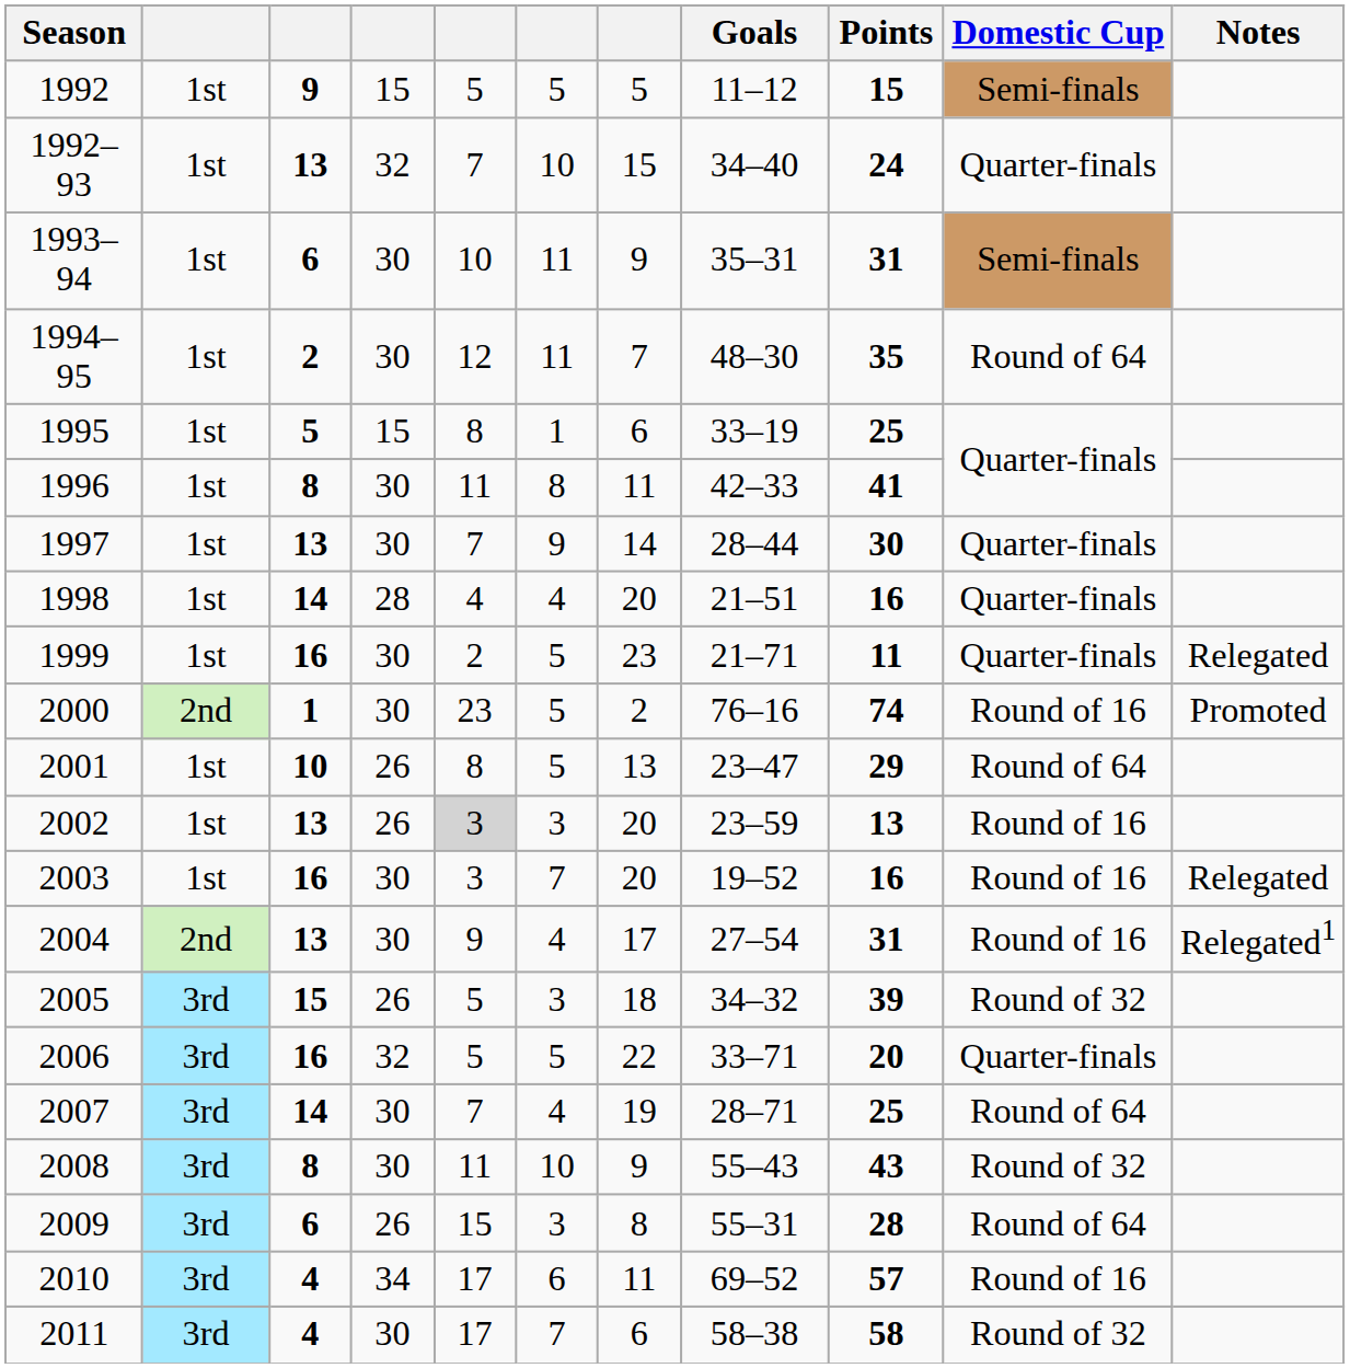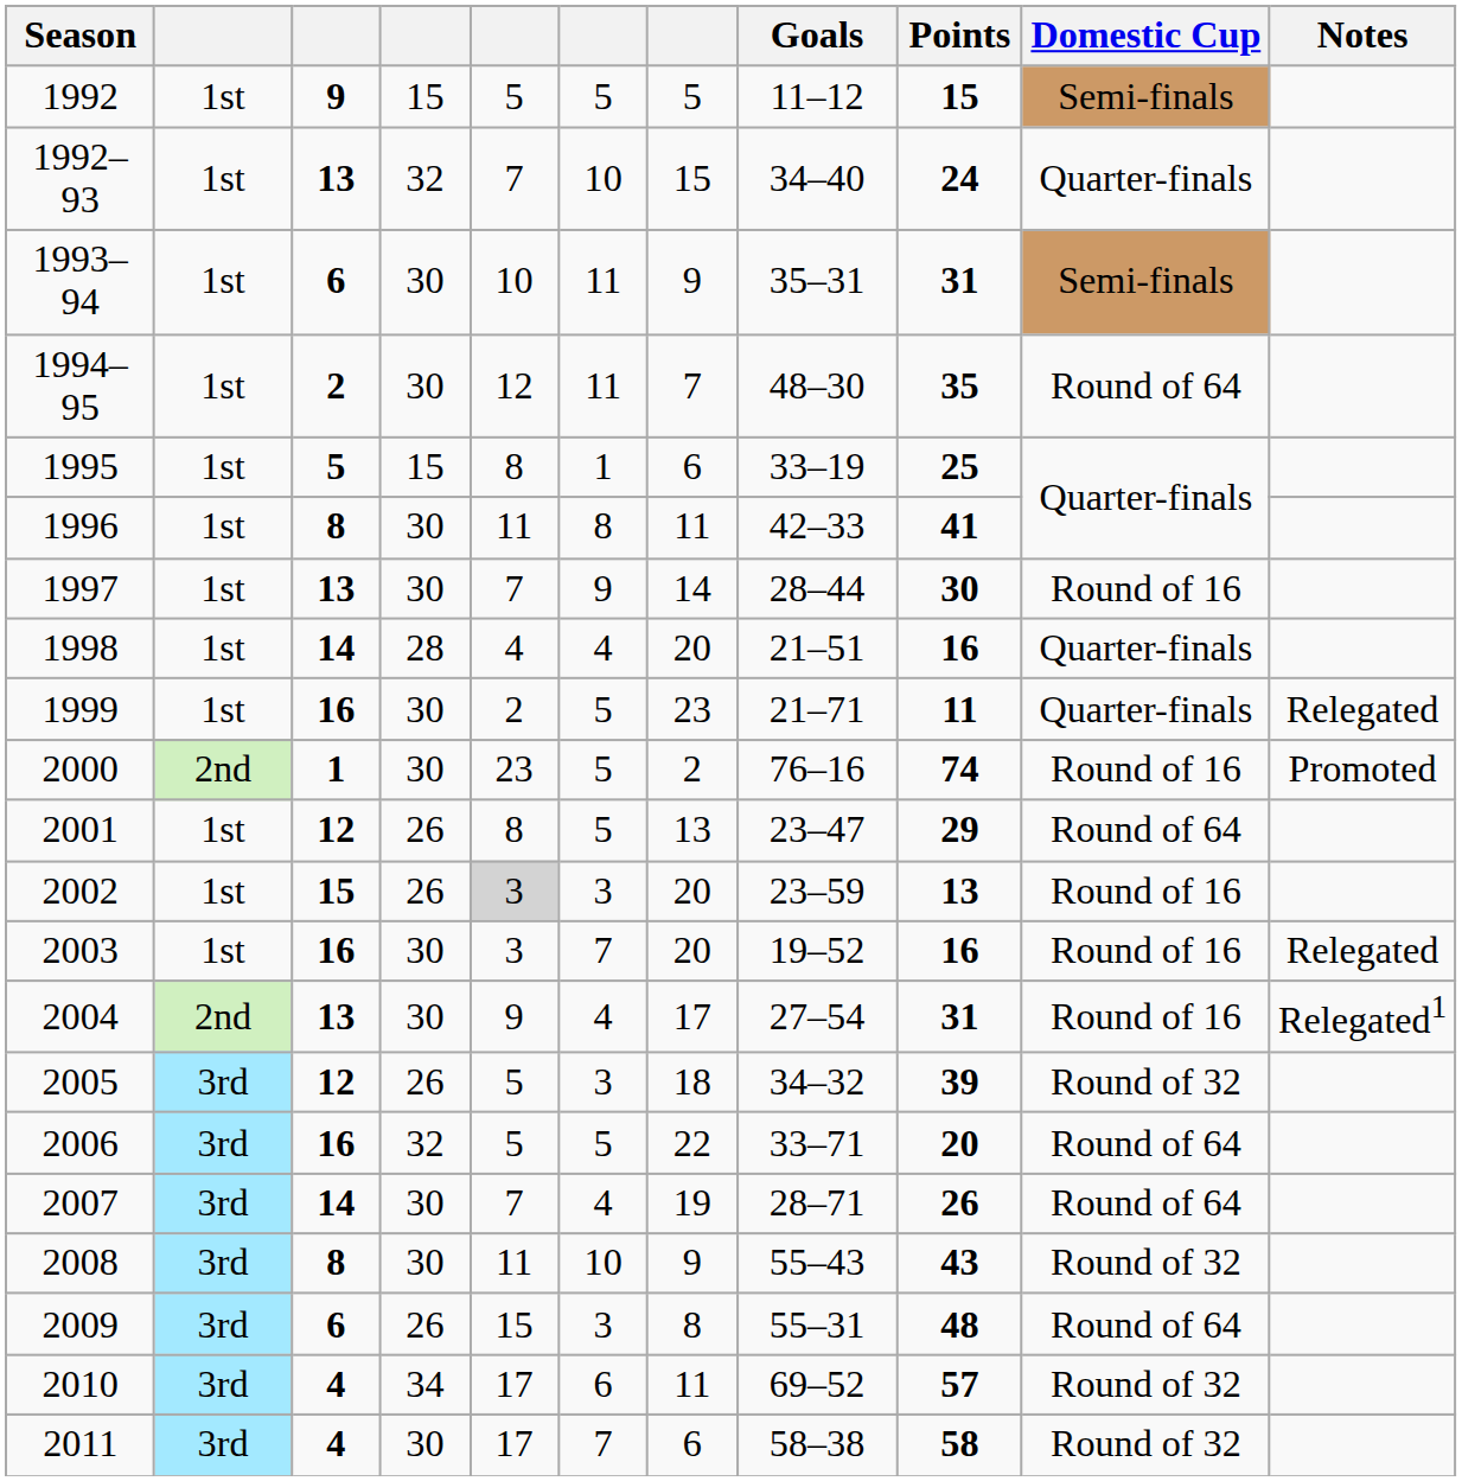1997 | Domestic Cup: Quarter-finals -> Round of 16
2001 | column 3: 10 -> 12
2002 | column 3: 13 -> 15
2005 | column 3: 15 -> 12
2006 | Domestic Cup: Quarter-finals -> Round of 64
2007 | Points: 25 -> 26
2009 | Points: 28 -> 48
2010 | Domestic Cup: Round of 16 -> Round of 32
